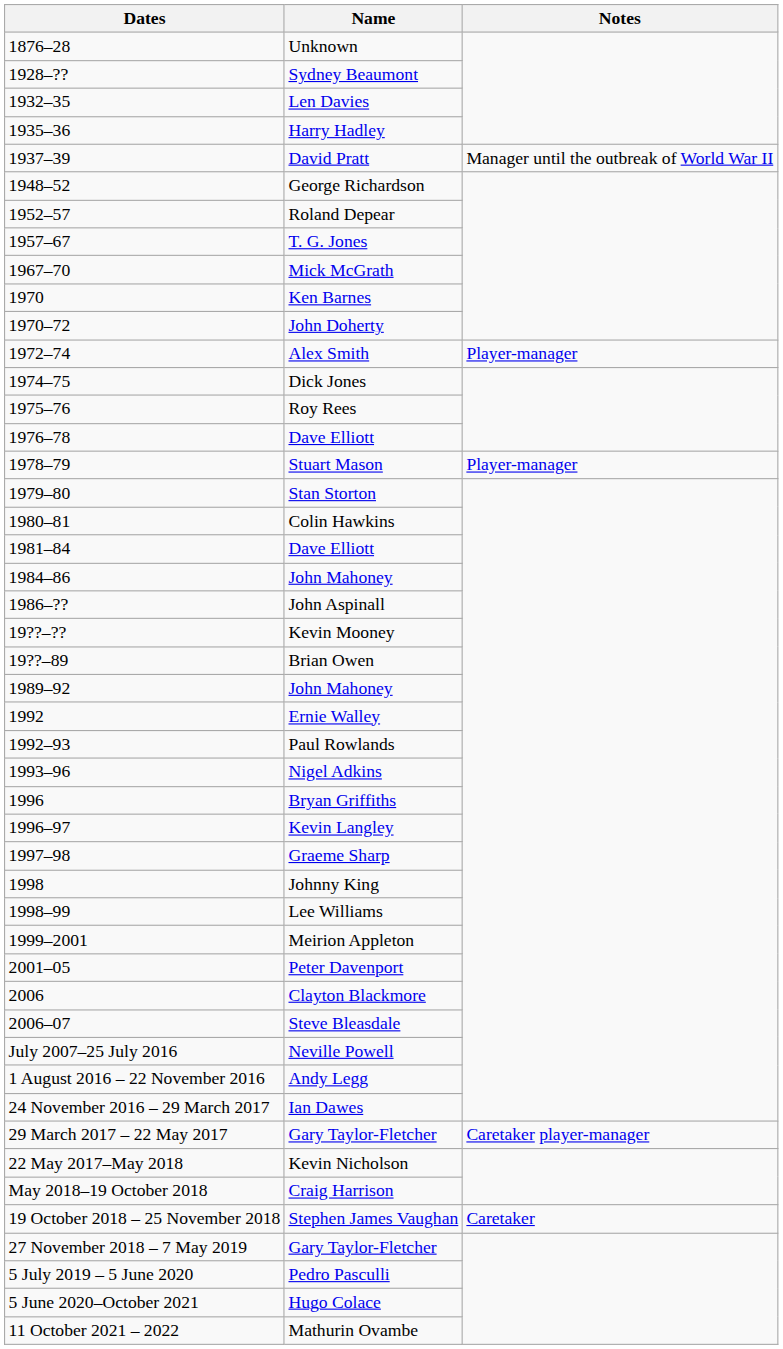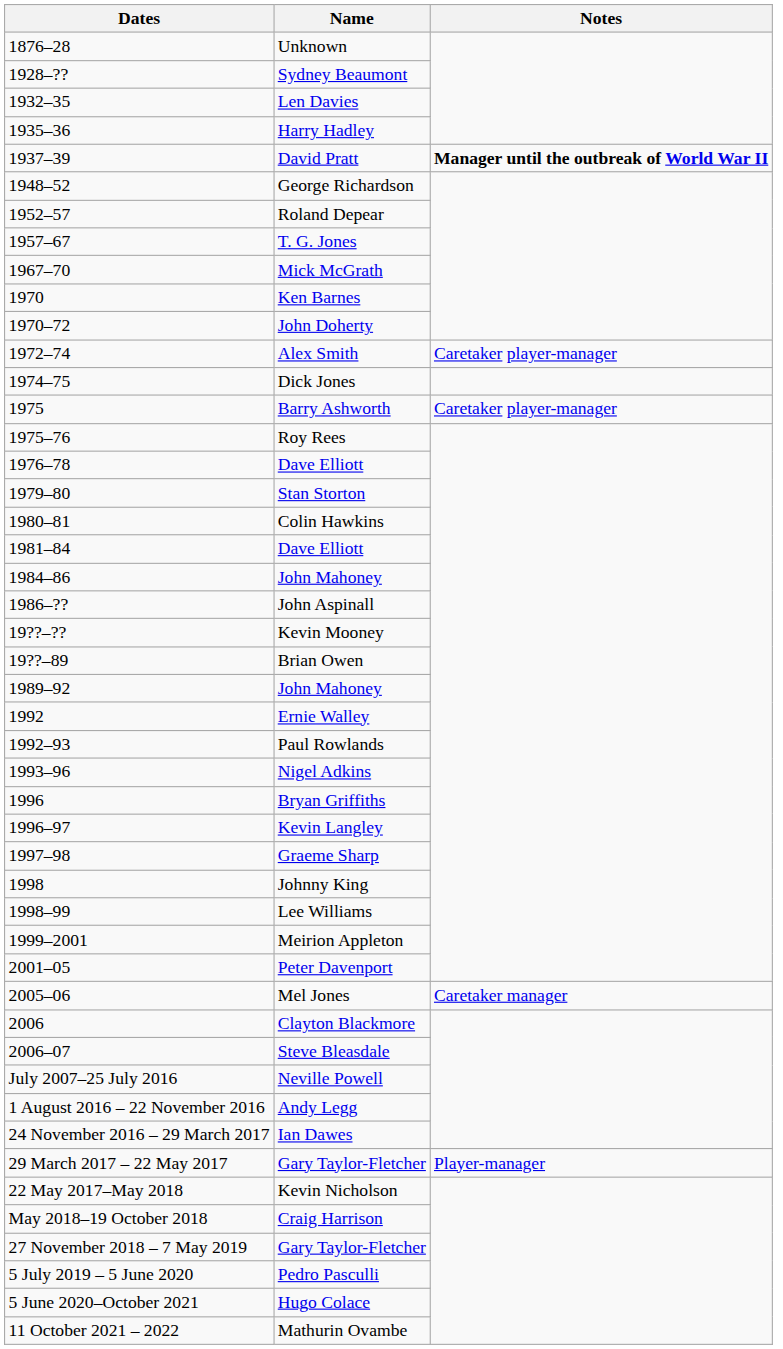David Pratt | Notes: normal -> bold
Alex Smith | Notes: Player-manager -> Caretaker player-manager
+ row: 1975 | Barry Ashworth | Caretaker player-manager
- row: 1978–79 | Stuart Mason | Player-manager
+ row: 2005–06 | Mel Jones | Caretaker manager
29 March 2017 – 22 May 2017 / Gary Taylor-Fletcher | Notes: Caretaker player-manager -> Player-manager
- row: 19 October 2018 – 25 November 2018 | Stephen James Vaughan | Caretaker
